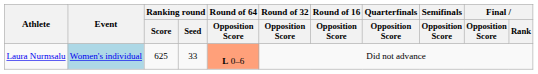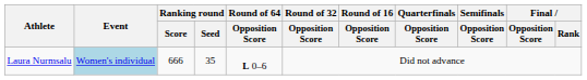Laura Nurmsalu | Ranking round / Score: 625 -> 666
Laura Nurmsalu | Ranking round / Seed: 33 -> 35
Laura Nurmsalu | Round of 64 / Opposition Score: lightsalmon background -> no background
